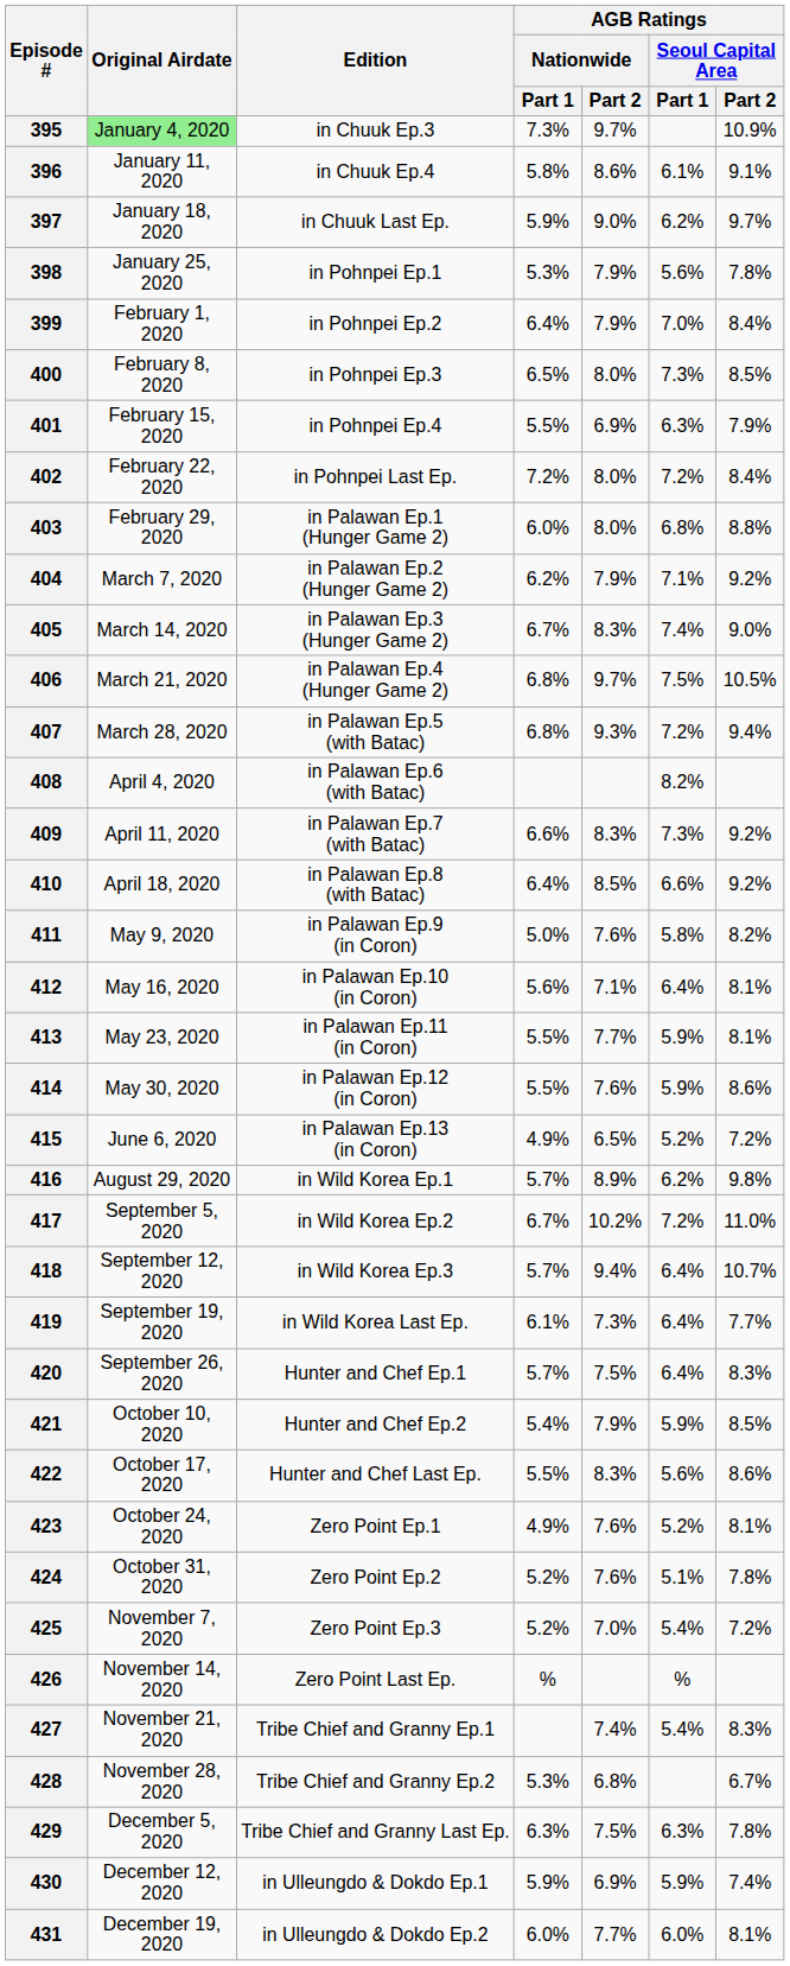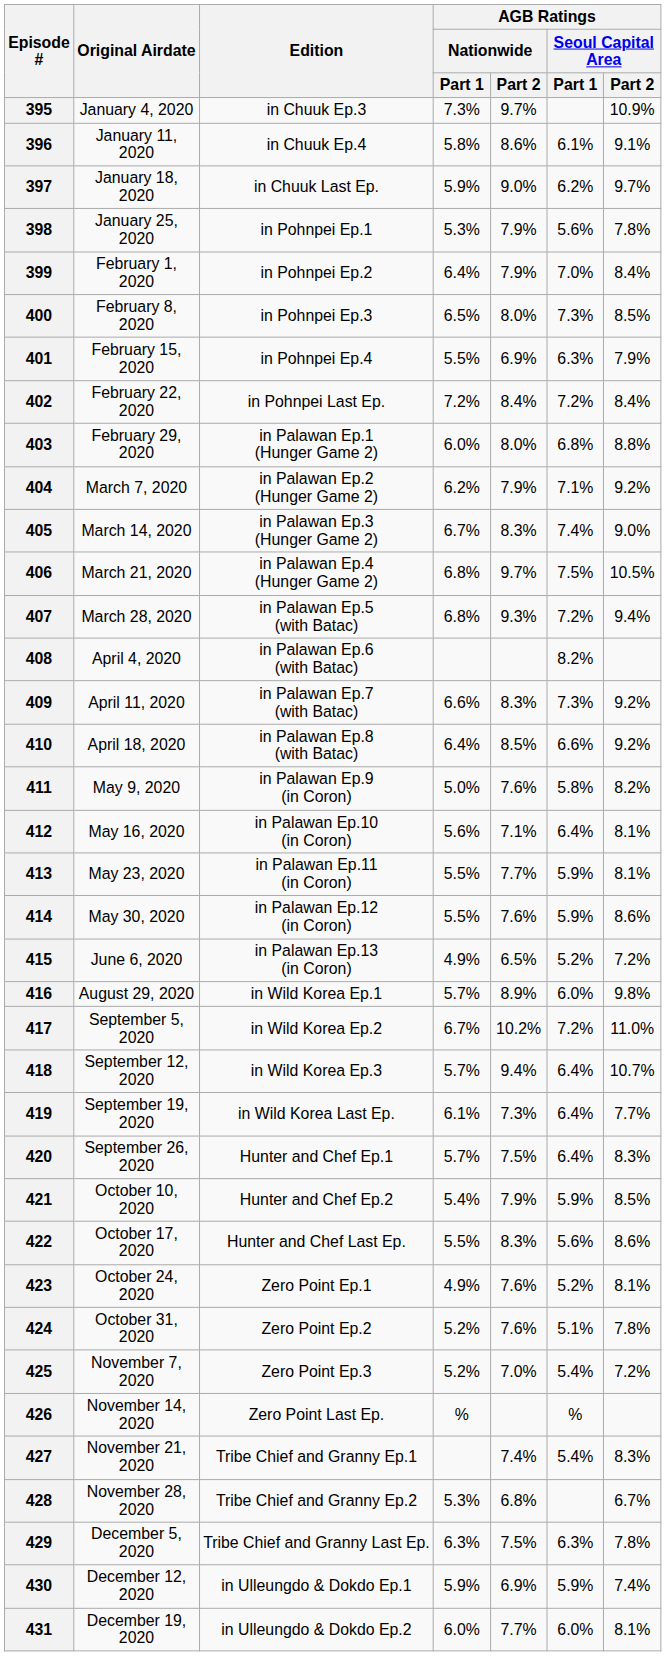395 | Original Airdate: lightgreen background -> no background
402 | AGB Ratings / Nationwide / Part 2: 8.0% -> 8.4%
416 | AGB Ratings / Seoul Capital Area / Part 1: 6.2% -> 6.0%
